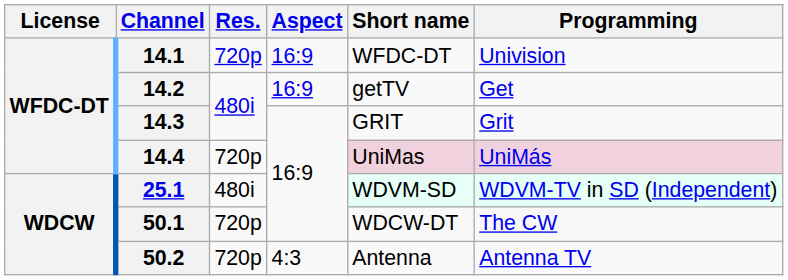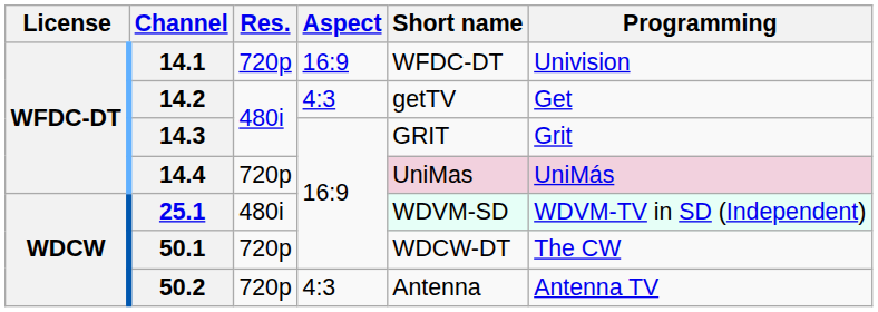14.2 | Aspect: 16:9 -> 4:3
